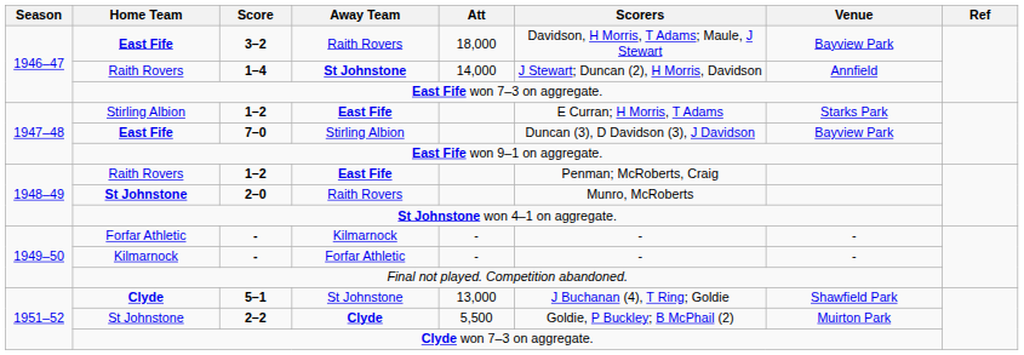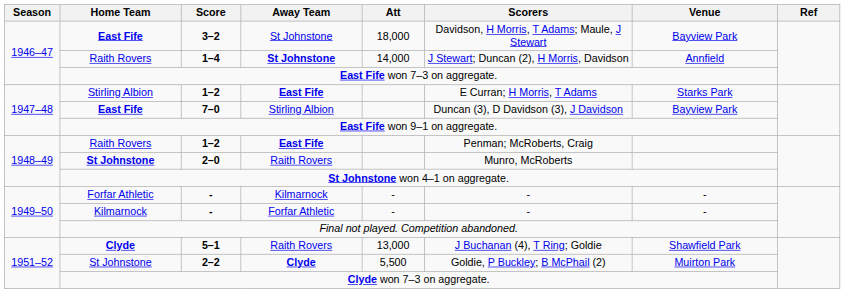3–2 | Away Team: Raith Rovers -> St Johnstone
5–1 | Away Team: St Johnstone -> Raith Rovers
